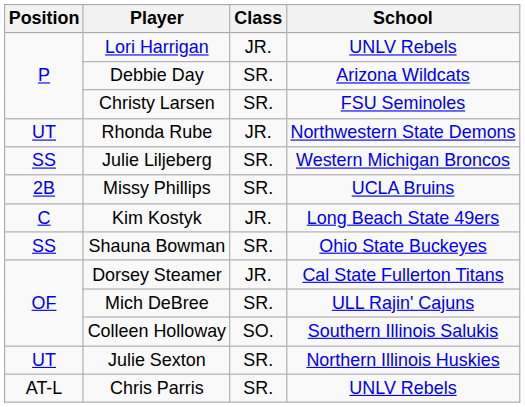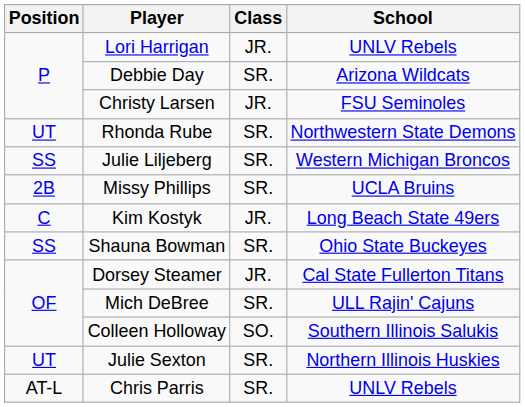Christy Larsen | Class: SR. -> JR.
Rhonda Rube | Class: JR. -> SR.
